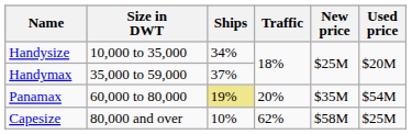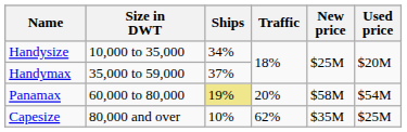Panamax | New price: $35M -> $58M
Capesize | New price: $58M -> $35M
